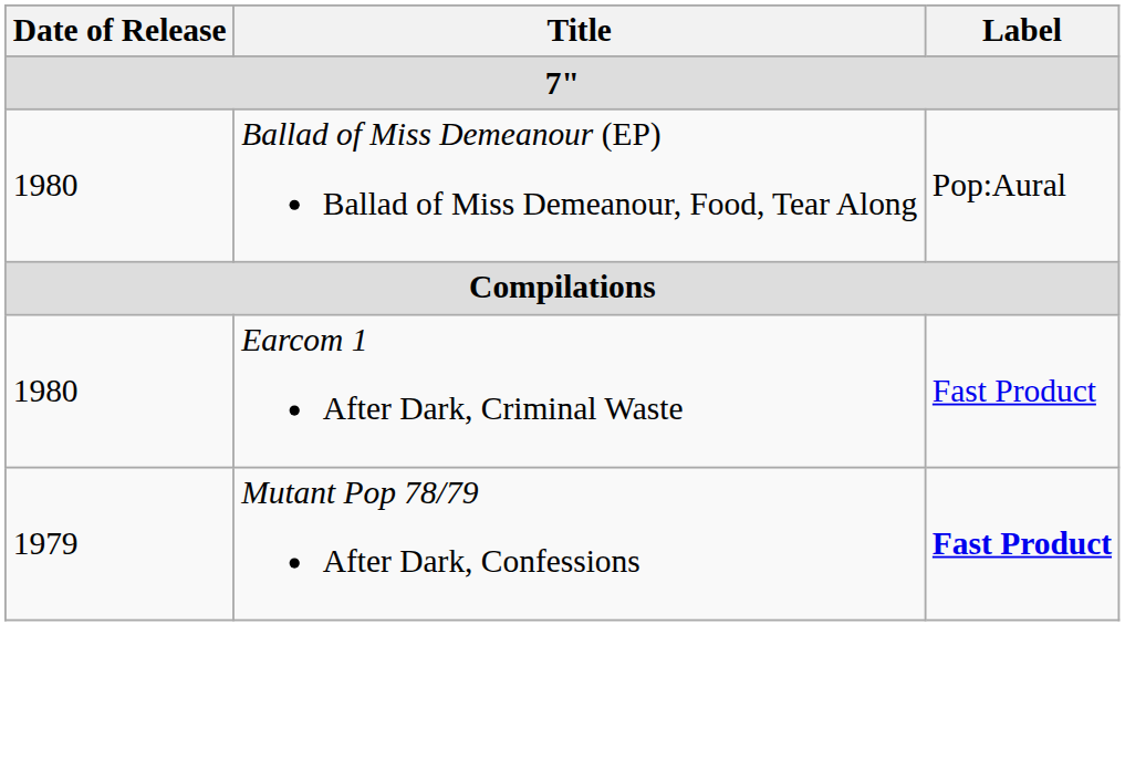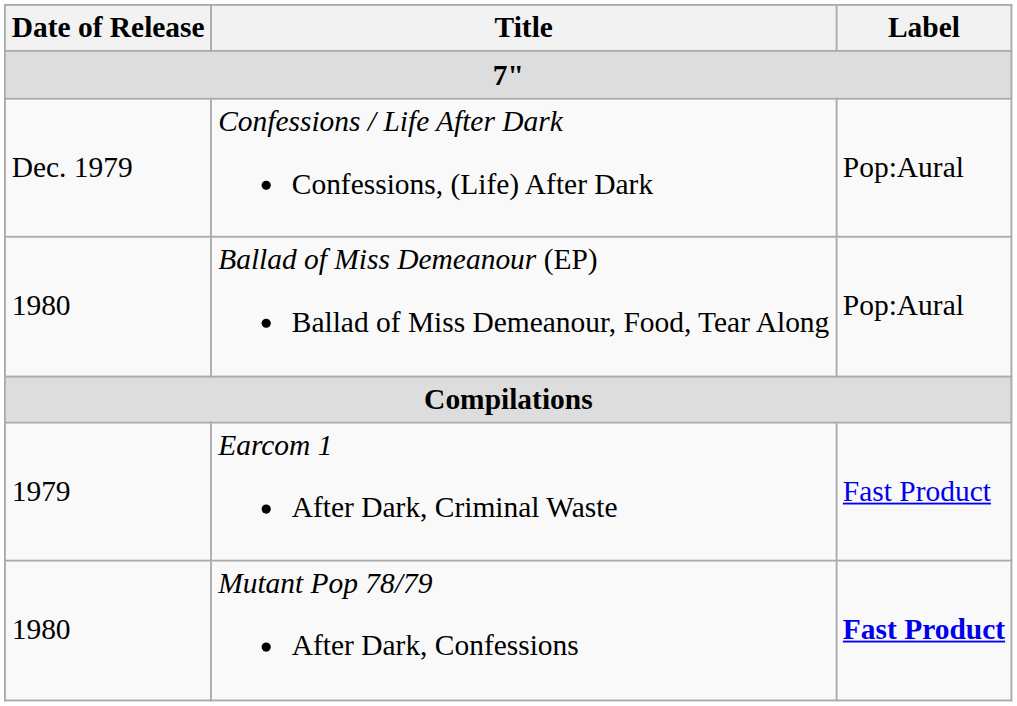+ row: Dec. 1979 | Confessions / Life After Dark Confessions, (Life) After Dark | Pop:Aural
Earcom 1 After Dark, Criminal Waste | Date of Release: 1980 -> 1979
Mutant Pop 78/79 After Dark, Confessions | Date of Release: 1979 -> 1980
